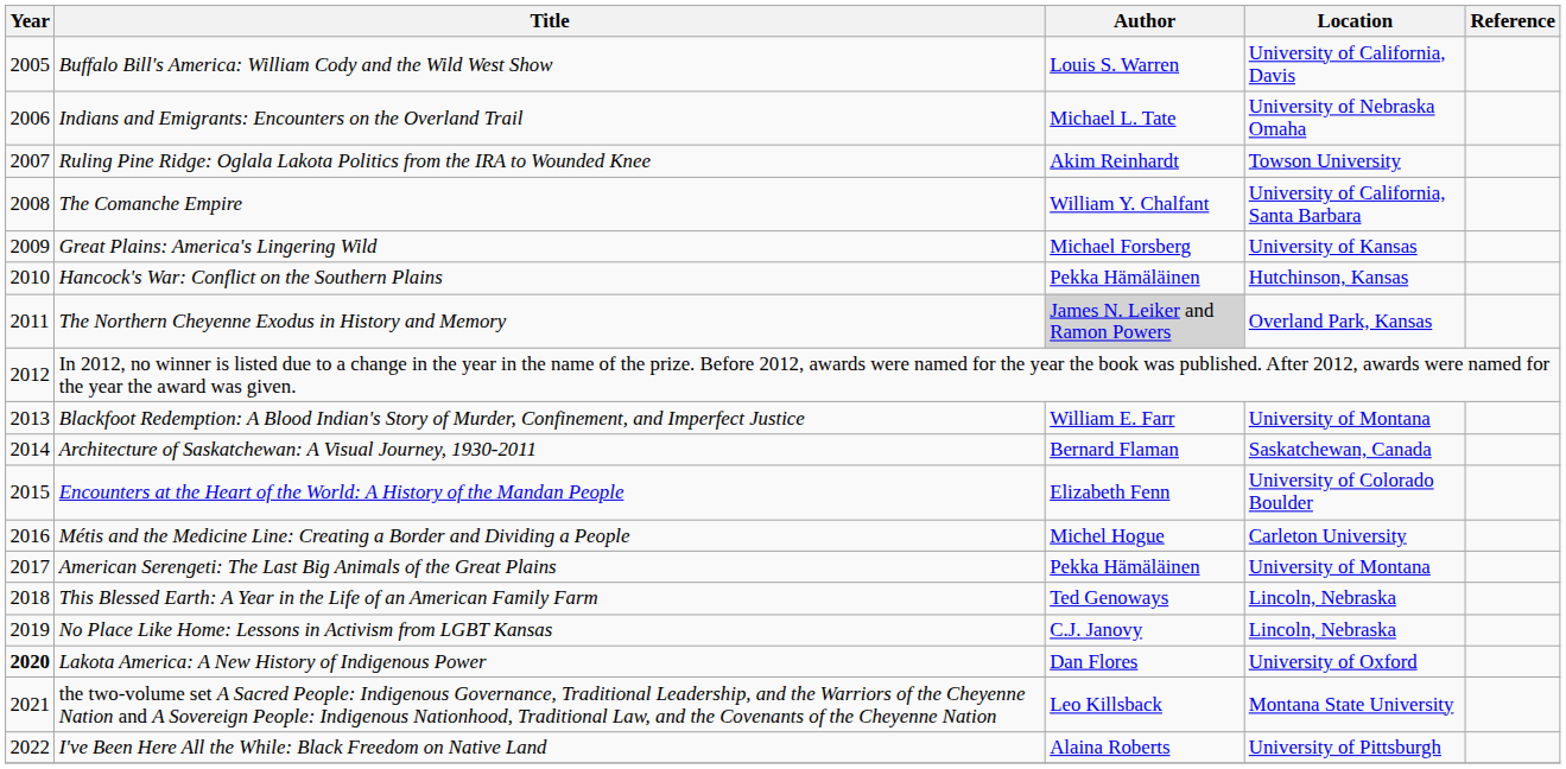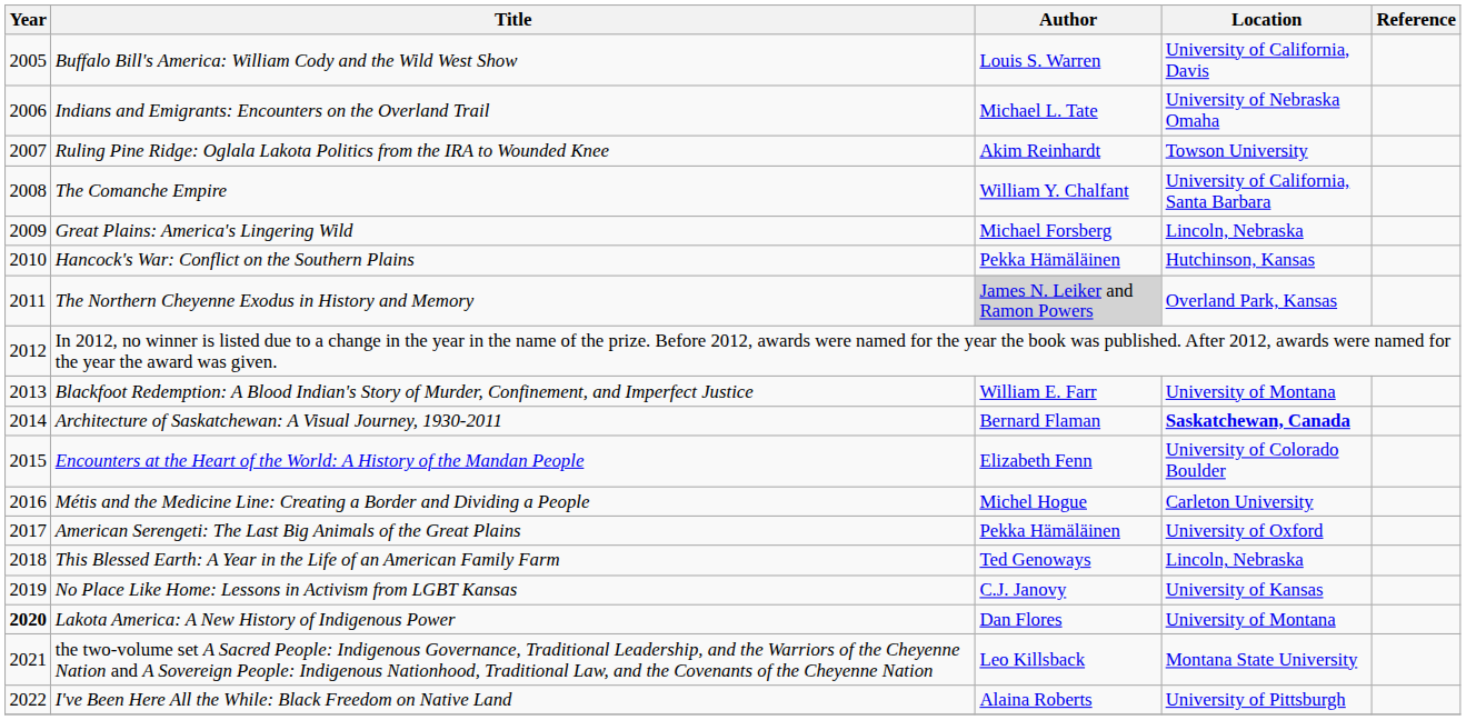Great Plains: America's Lingering Wild | Location: University of Kansas -> Lincoln, Nebraska
Architecture of Saskatchewan: A Visual Journey, 1930-2011 | Location: normal -> bold
American Serengeti: The Last Big Animals of the Great Plains | Location: University of Montana -> University of Oxford
No Place Like Home: Lessons in Activism from LGBT Kansas | Location: Lincoln, Nebraska -> University of Kansas
Lakota America: A New History of Indigenous Power | Location: University of Oxford -> University of Montana
